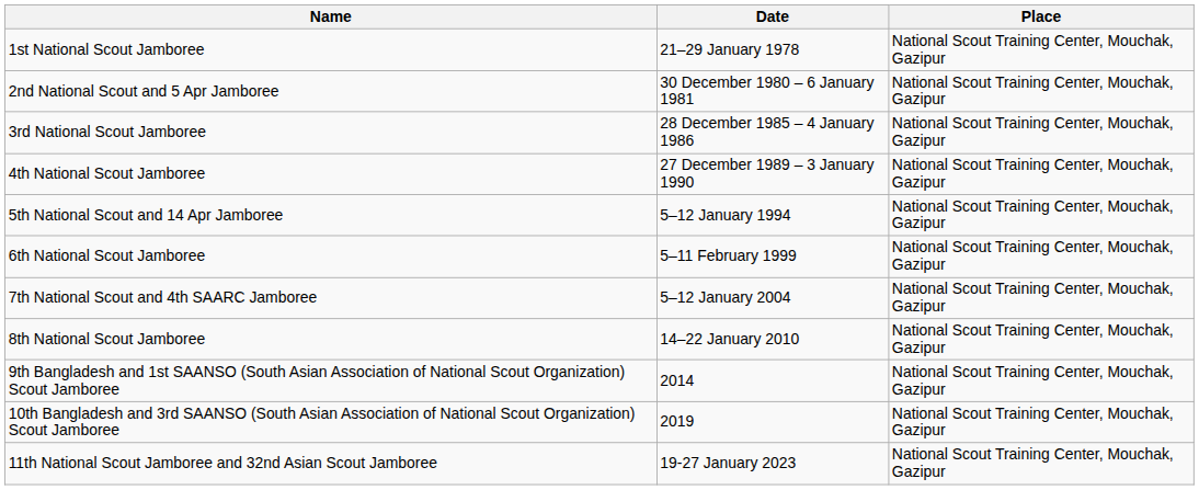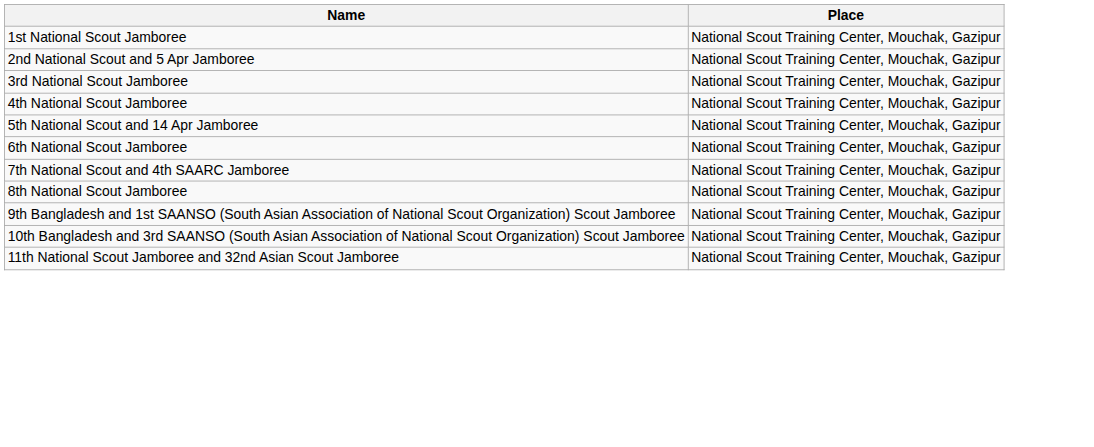- column: Date | 21–29 January 1978 | 30 December 1980 – 6 January 1981 | 28 December 1985 – 4 January 1986 | 27 December 1989 – 3 January 1990 | 5–12 January 1994 | 5–11 February 1999 | 5–12 January 2004 | 14–22 January 2010 | 2014 | 2019 | 19-27 January 2023
